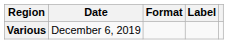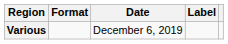columns swapped: Date <-> Format
